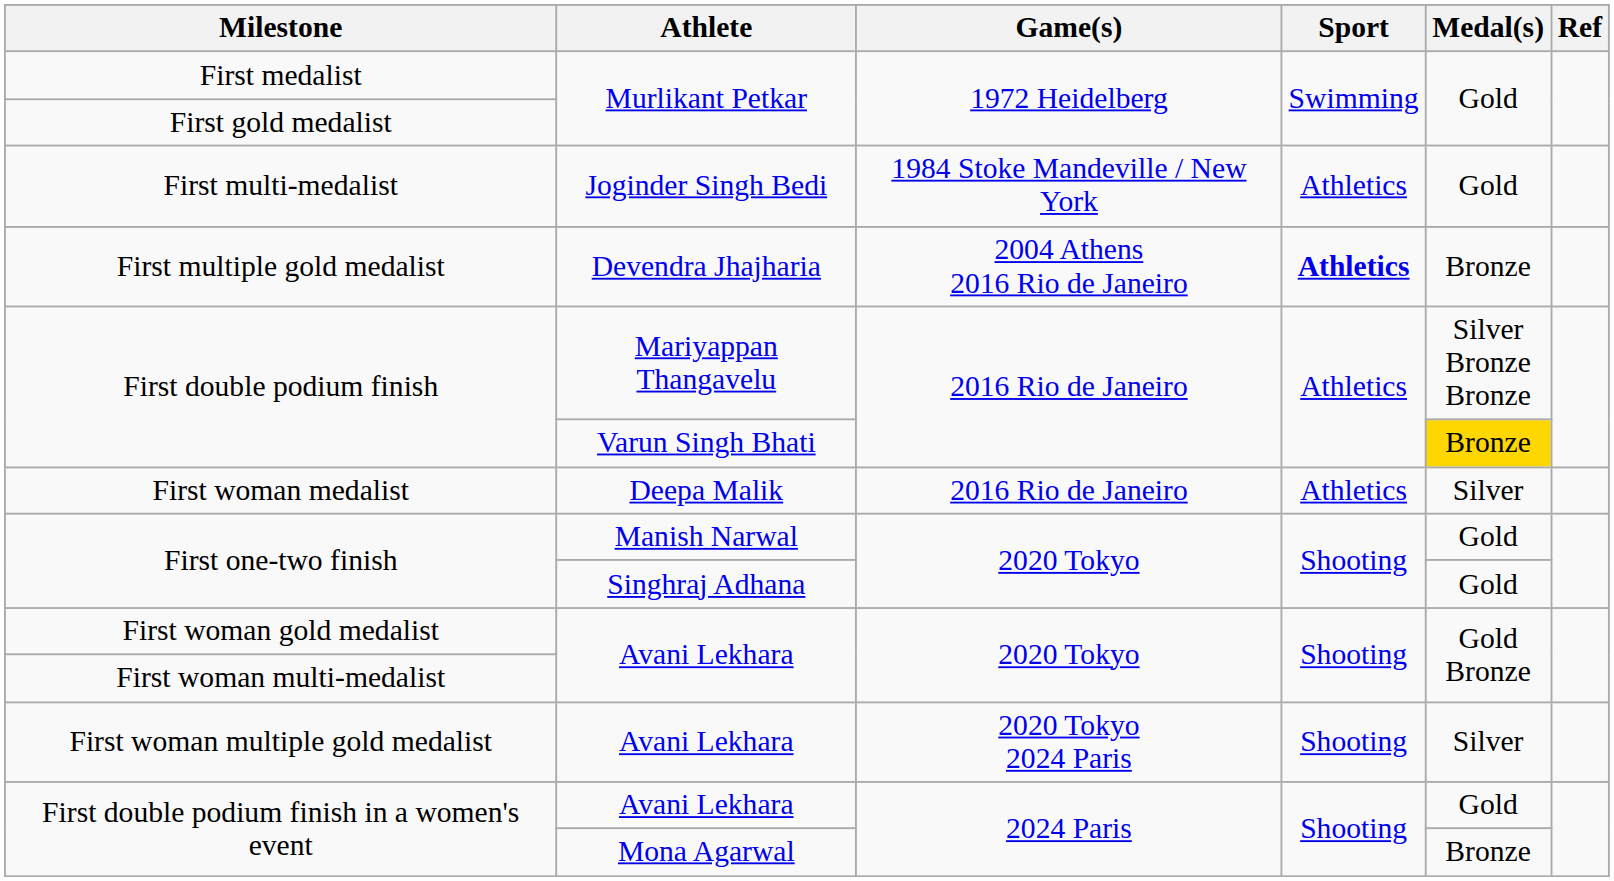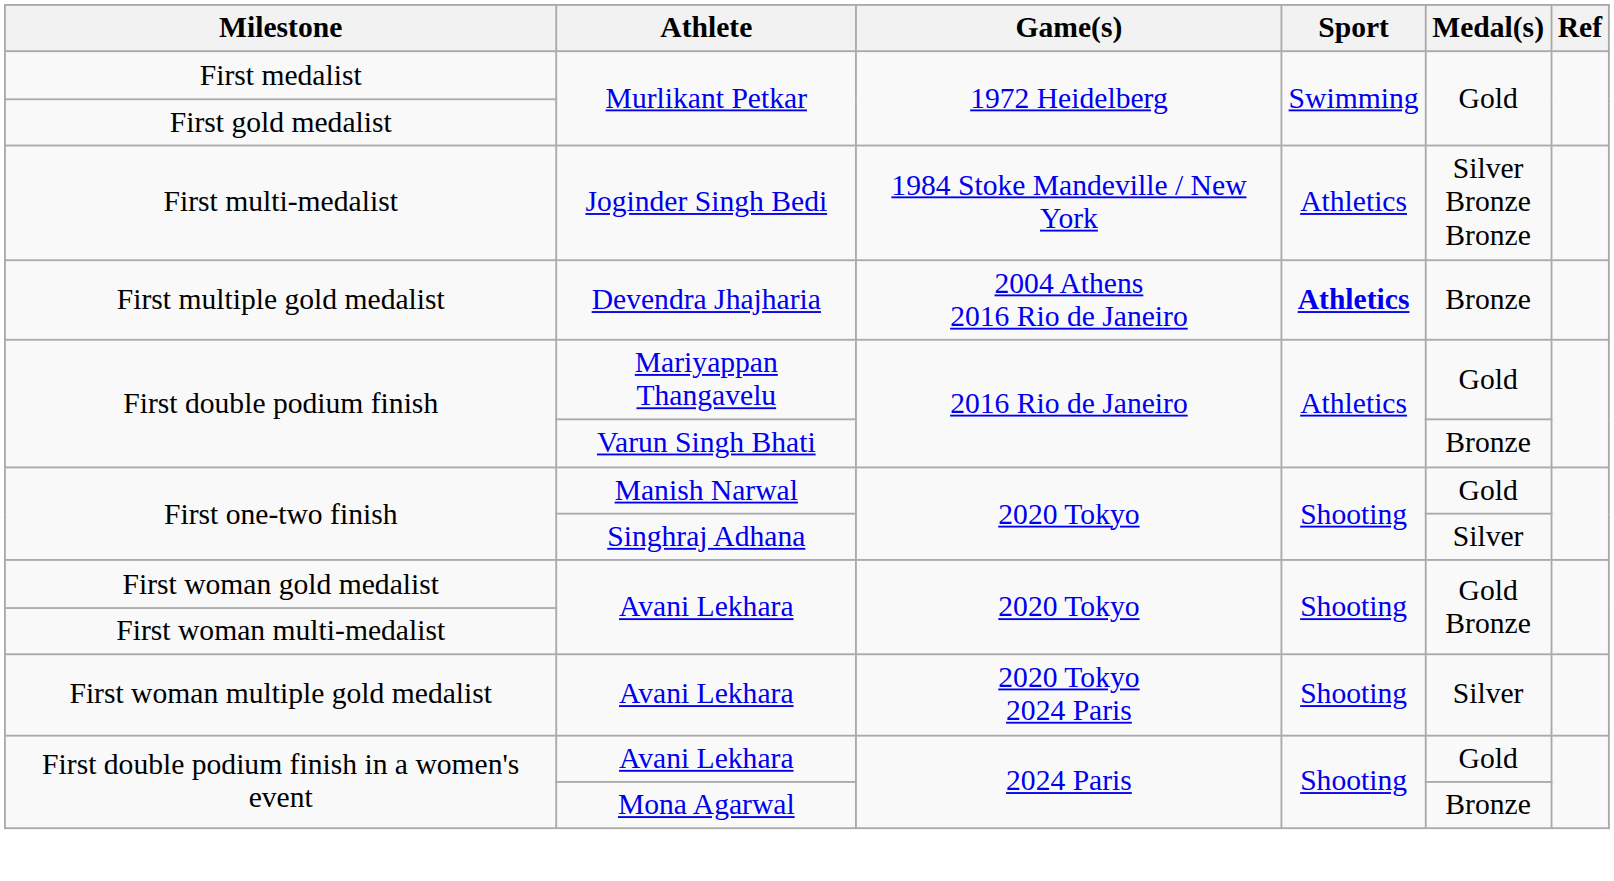First multi-medalist | Medal(s): Gold -> Silver Bronze Bronze
First double podium finish / Mariyappan Thangavelu | Medal(s): Silver Bronze Bronze -> Gold
First double podium finish / Varun Singh Bhati | Medal(s): gold background -> no background
- row: First woman medalist | Deepa Malik | 2016 Rio de Janeiro | Athletics | Silver
First one-two finish / Singhraj Adhana | Medal(s): Gold -> Silver
